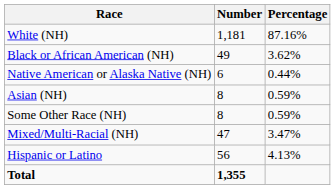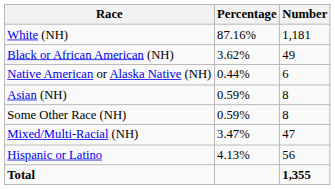columns swapped: Number <-> Percentage
